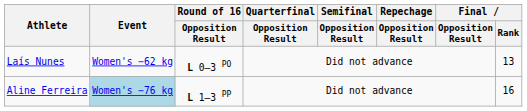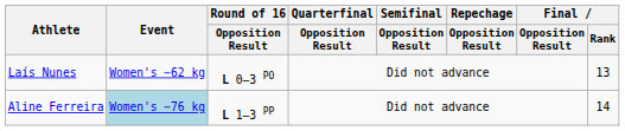Aline Ferreira | Final / Rank: 16 -> 14
